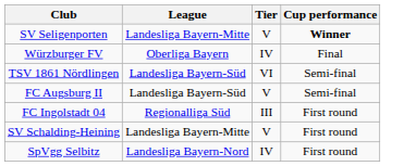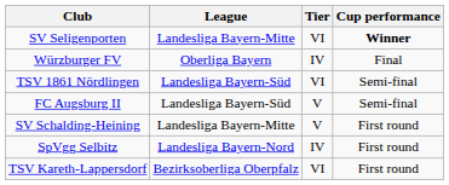SV Seligenporten | Tier: V -> VI
- row: FC Ingolstadt 04 | Regionalliga Süd | III | First round
+ row: TSV Kareth-Lappersdorf | Bezirksoberliga Oberpfalz | VI | First round
